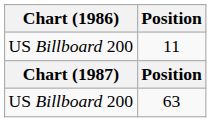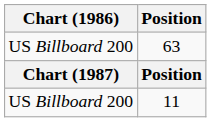rows swapped: 11 <-> 63
